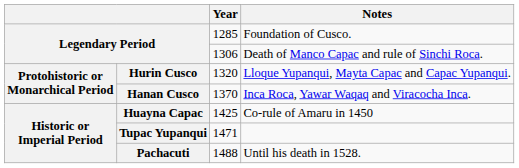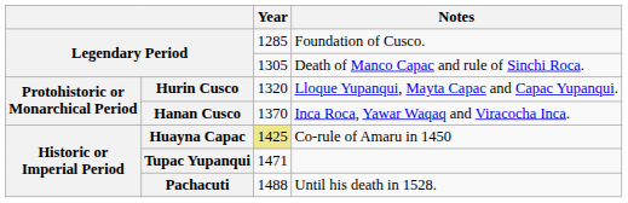Death of Manco Capac and rule of Sinchi Roca. | Year: 1306 -> 1305
Co-rule of Amaru in 1450 | Year: no background -> khaki background
